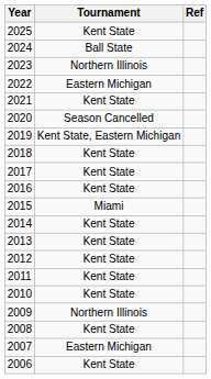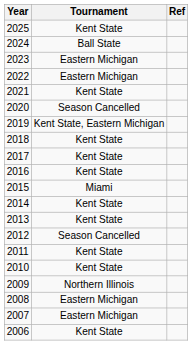2023 | Tournament: Northern Illinois -> Eastern Michigan
2012 | Tournament: Kent State -> Season Cancelled
2008 | Tournament: Kent State -> Eastern Michigan
